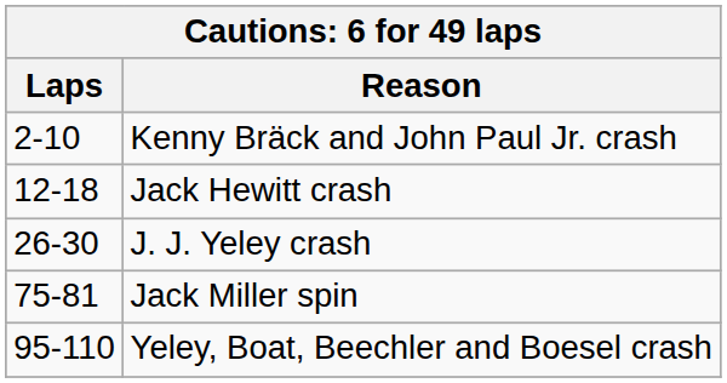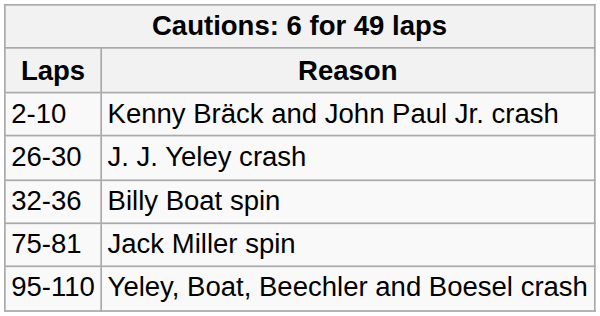- row: 12-18 | Jack Hewitt crash
+ row: 32-36 | Billy Boat spin
